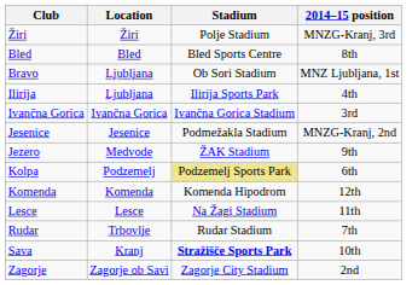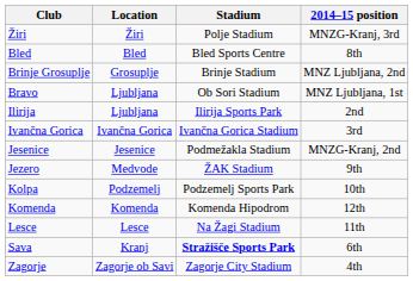+ row: Brinje Grosuplje | Grosuplje | Brinje Stadium | MNZ Ljubljana, 2nd
Ilirija | 2014–15 position: 4th -> 2nd
Kolpa | Stadium: khaki background -> no background
Kolpa | 2014–15 position: 6th -> 10th
- row: Rudar | Trbovlje | Rudar Stadium | 7th
Sava | 2014–15 position: 10th -> 6th
Zagorje | 2014–15 position: 2nd -> 4th
